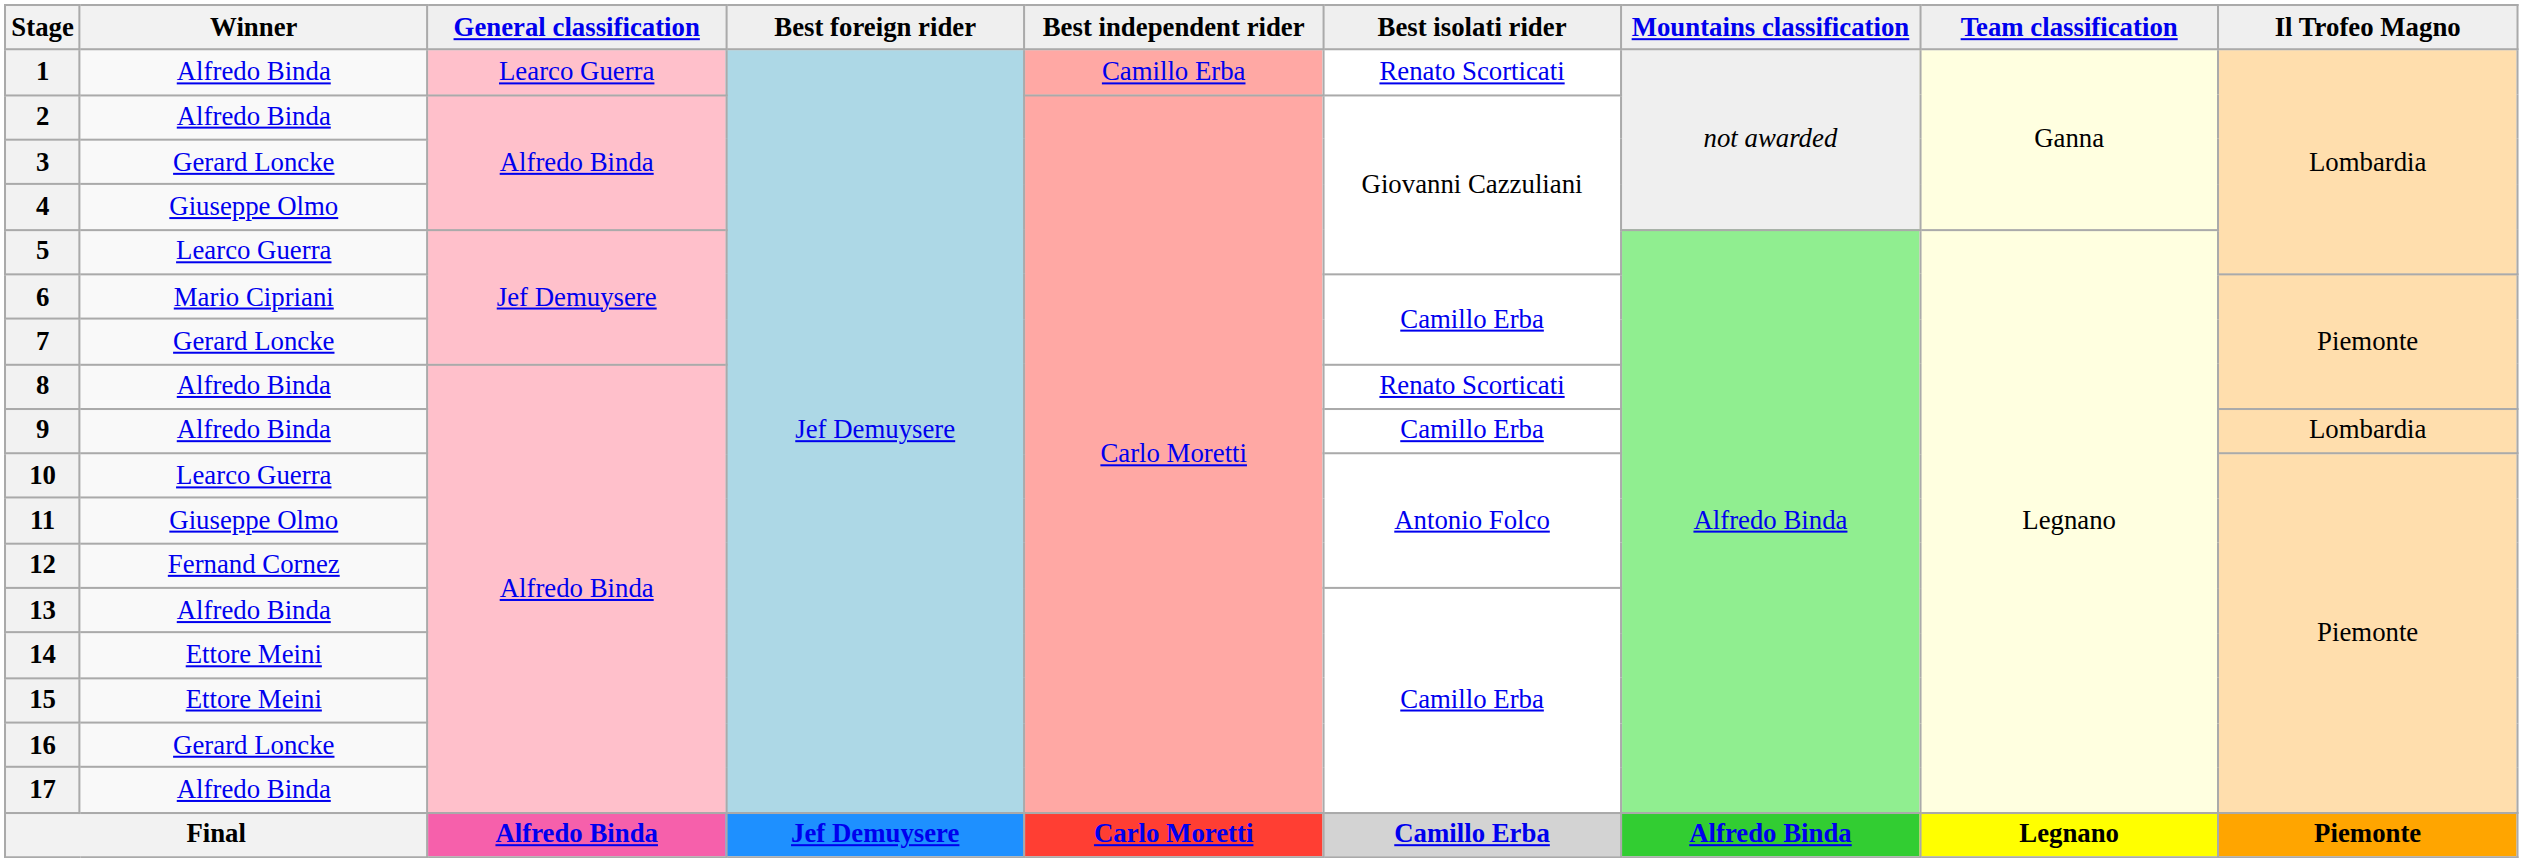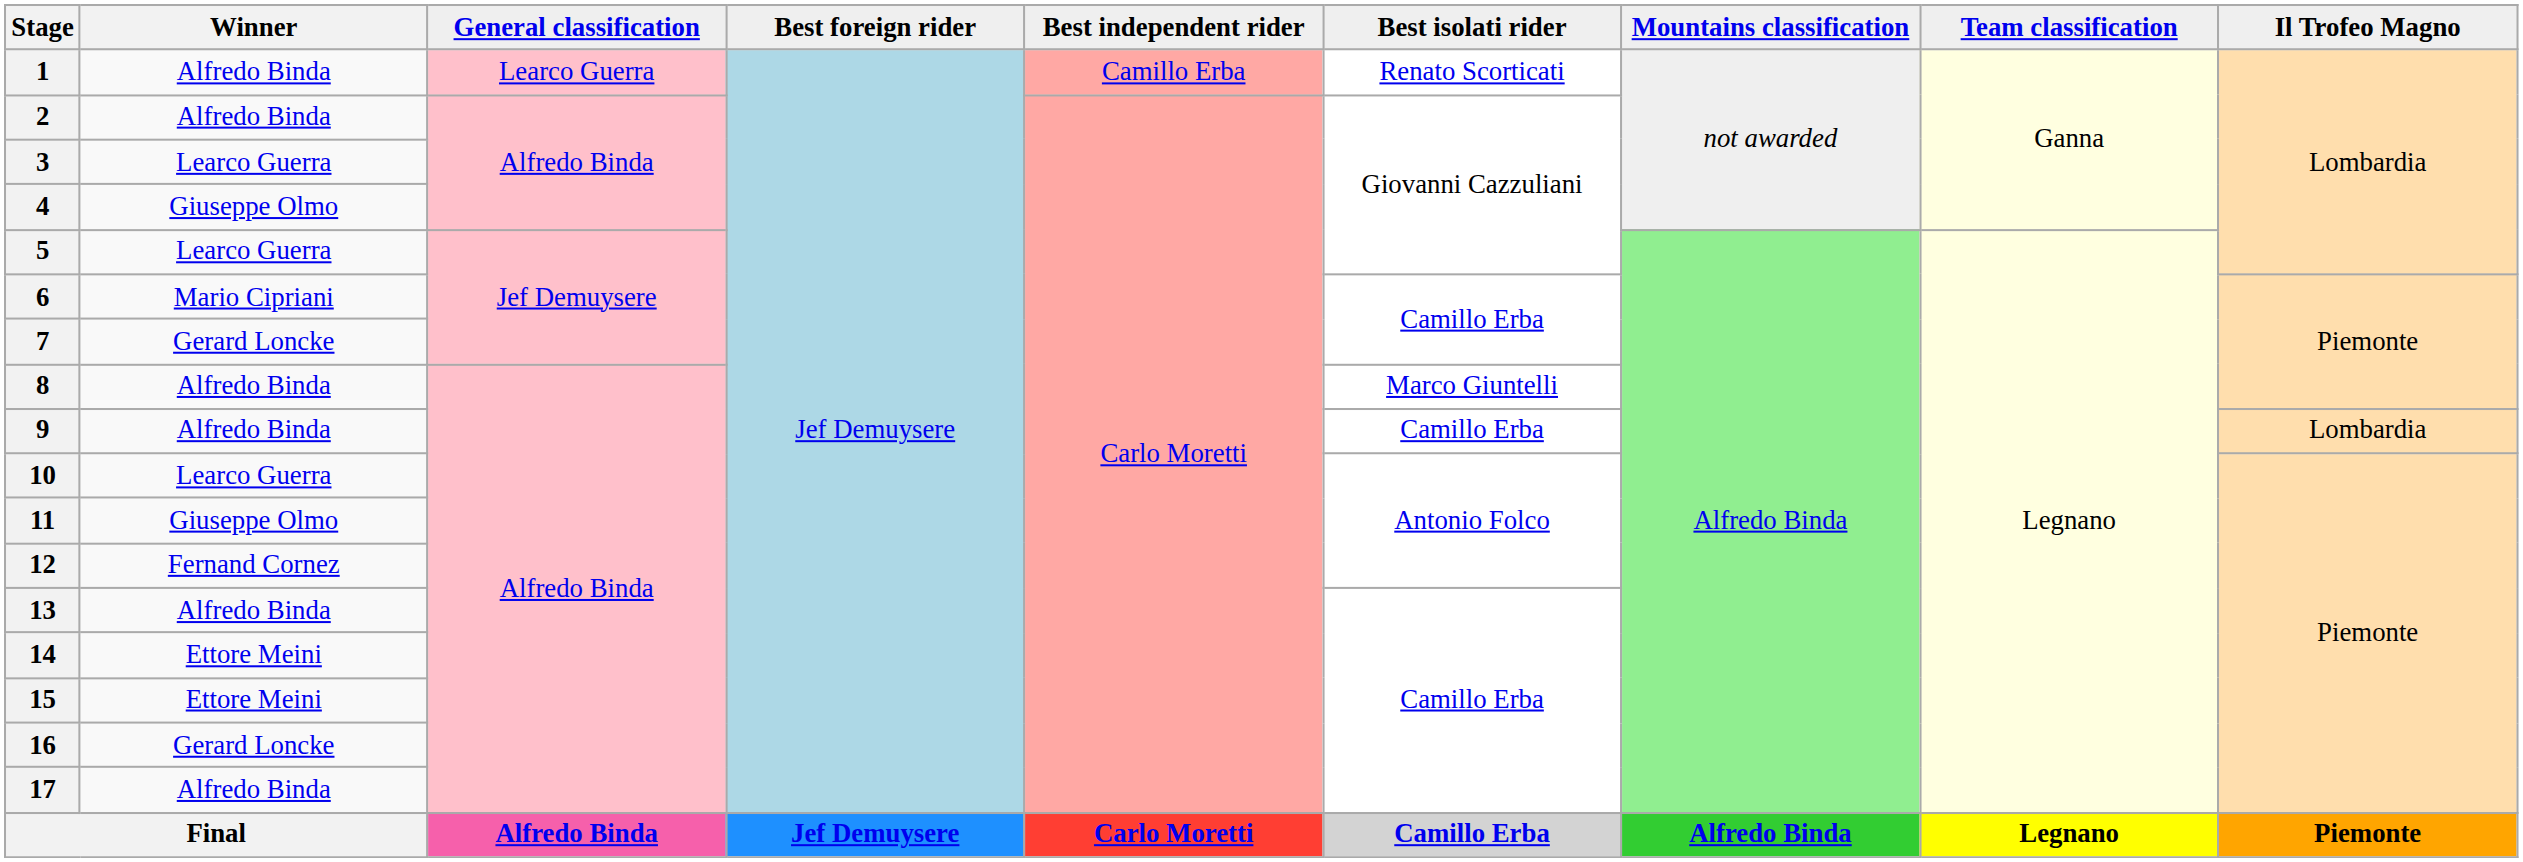3 | Winner: Gerard Loncke -> Learco Guerra
8 | Best isolati rider: Renato Scorticati -> Marco Giuntelli
